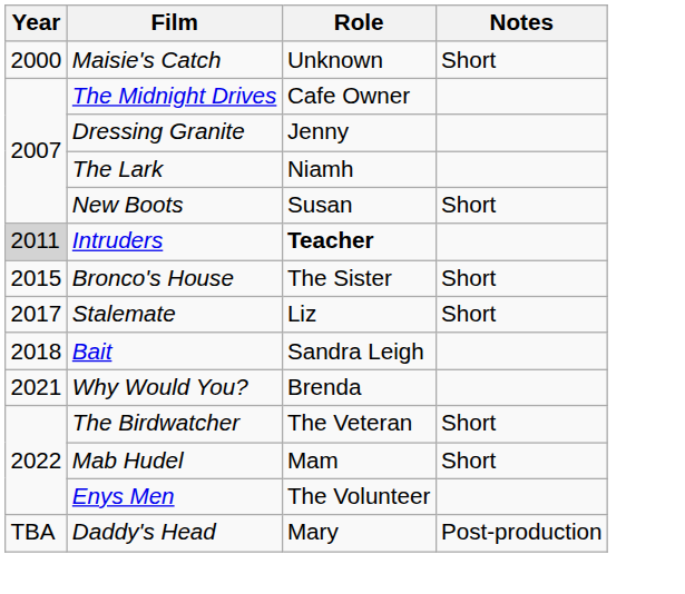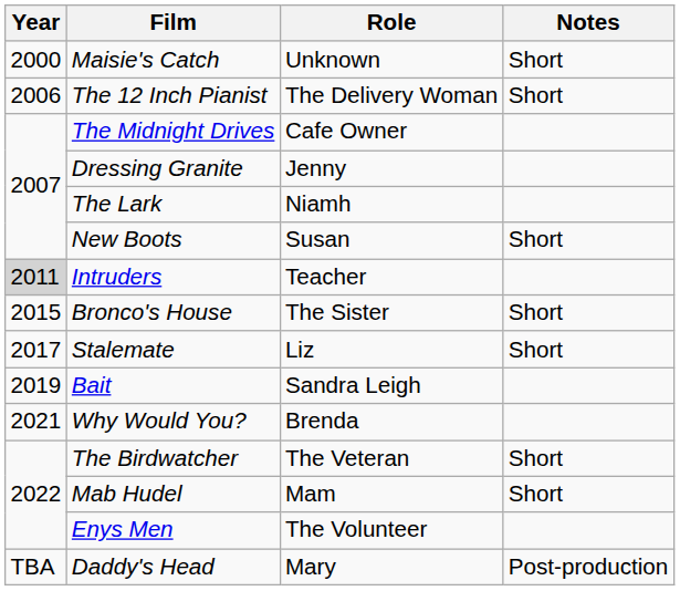+ row: 2006 | The 12 Inch Pianist | The Delivery Woman | Short
Intruders | Role: bold -> normal
Bait | Year: 2018 -> 2019
